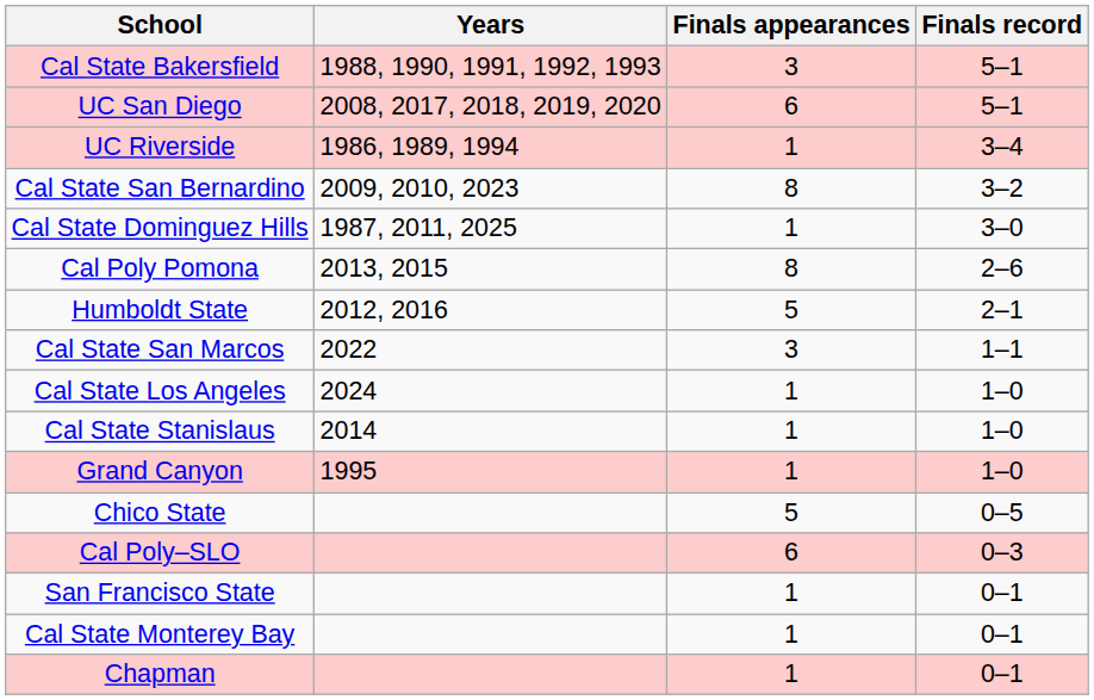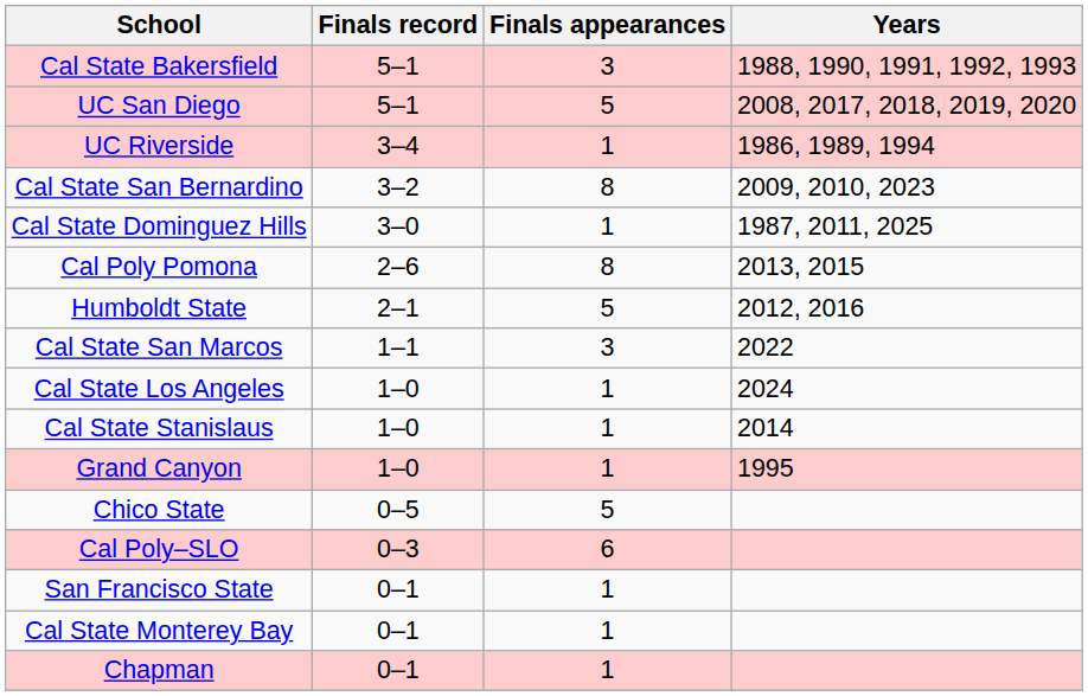columns swapped: Finals record <-> Years
UC San Diego | Finals appearances: 6 -> 5
